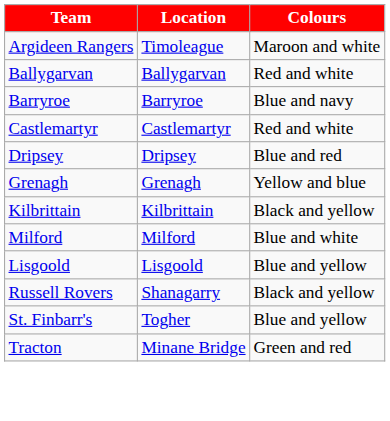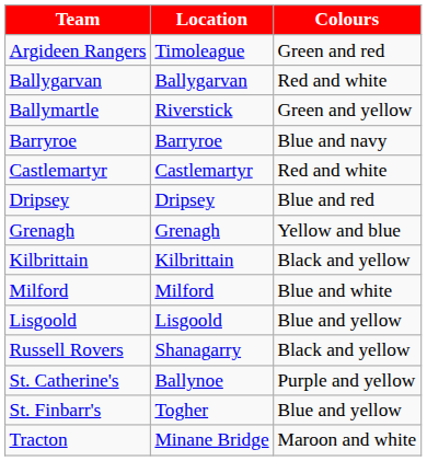Argideen Rangers | Colours: Maroon and white -> Green and red
+ row: Ballymartle | Riverstick | Green and yellow
+ row: St. Catherine's | Ballynoe | Purple and yellow
Tracton | Colours: Green and red -> Maroon and white
